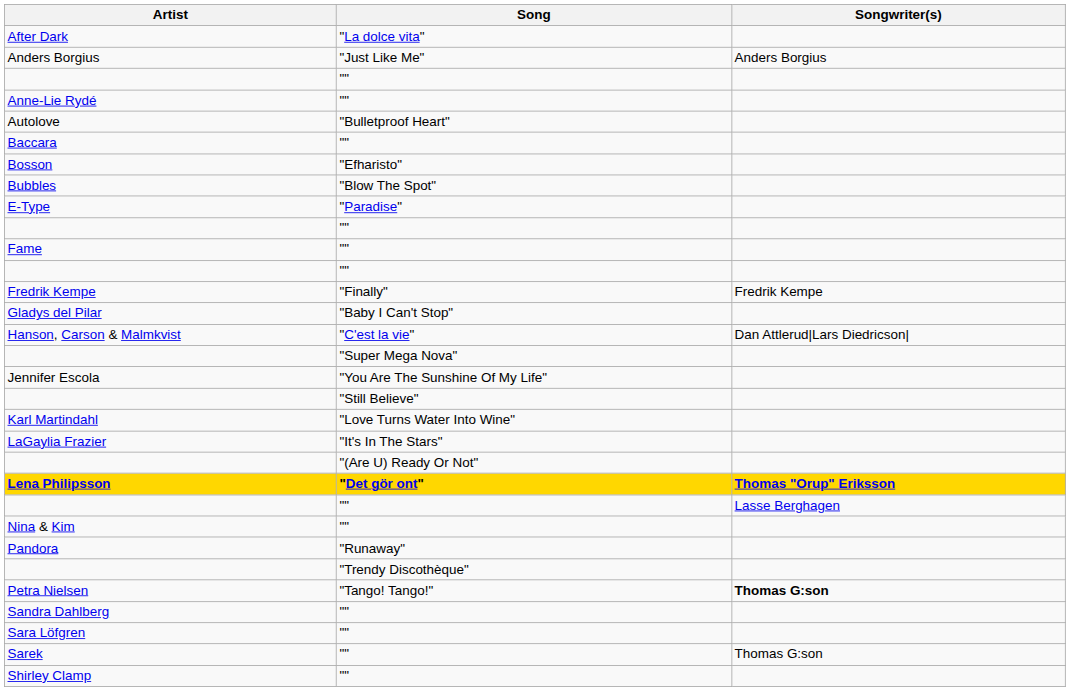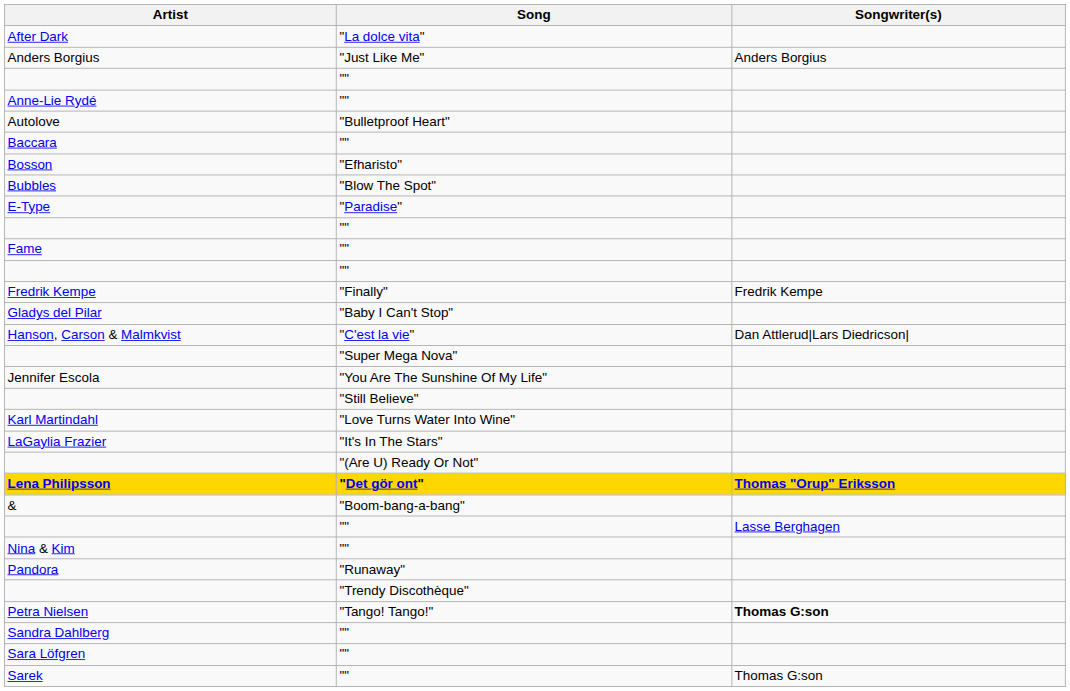+ row: & | "Boom-bang-a-bang"
- row: Shirley Clamp | ""
